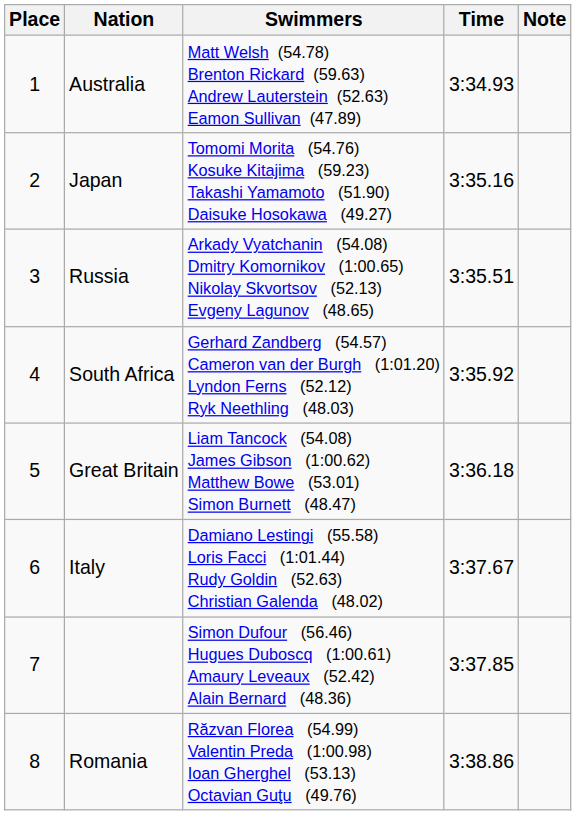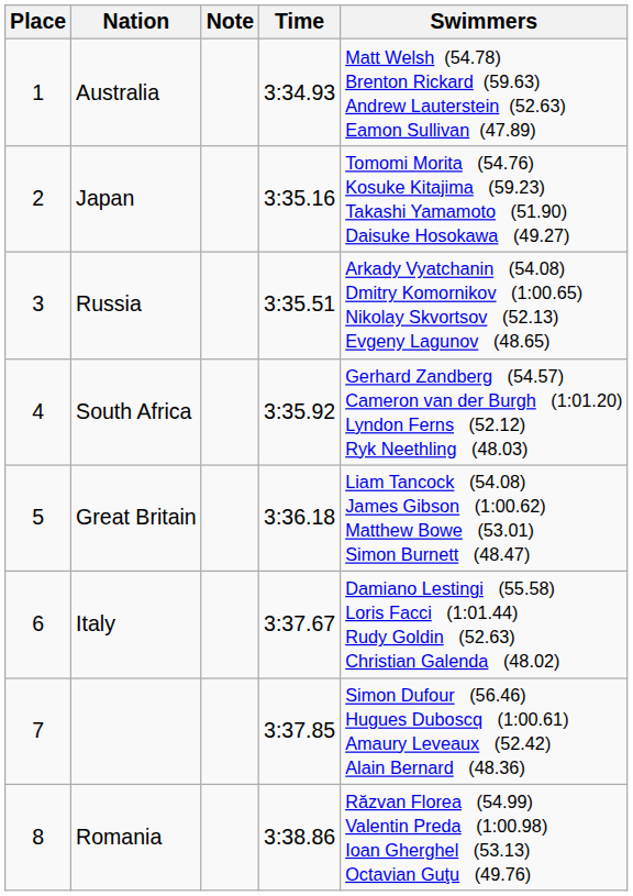columns swapped: Swimmers <-> Note
